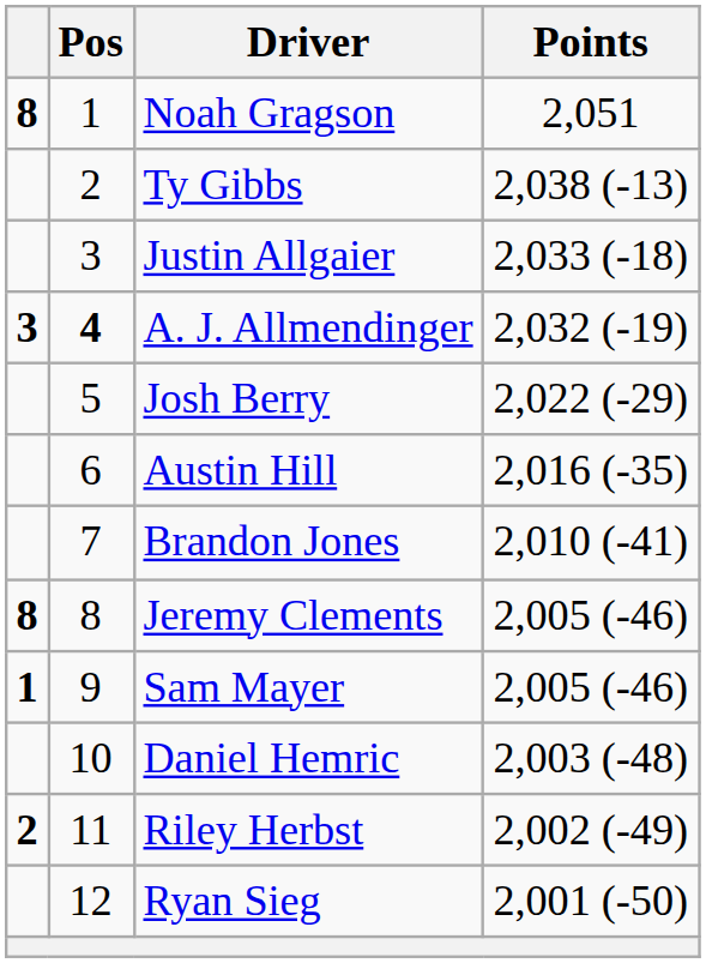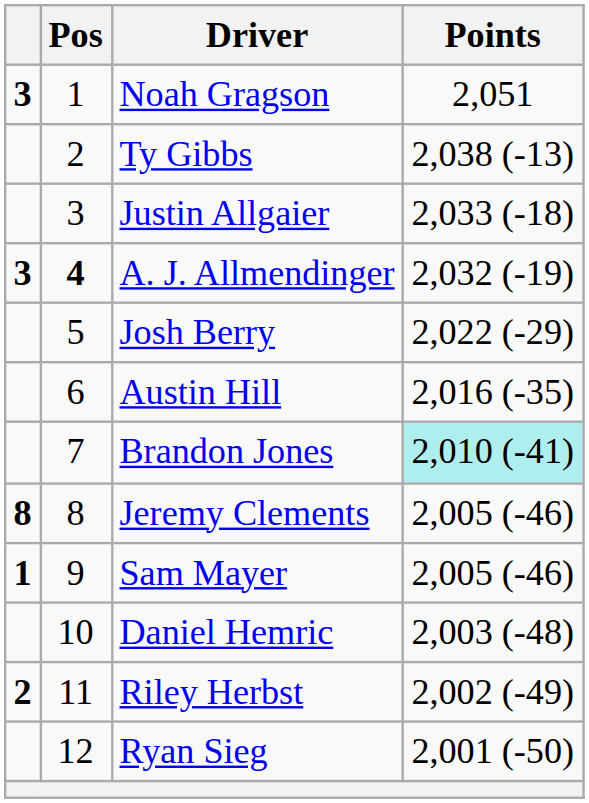Noah Gragson | column 1: 8 -> 3
Brandon Jones | Points: no background -> paleturquoise background
